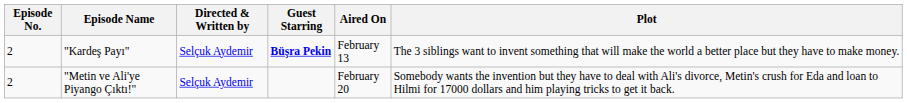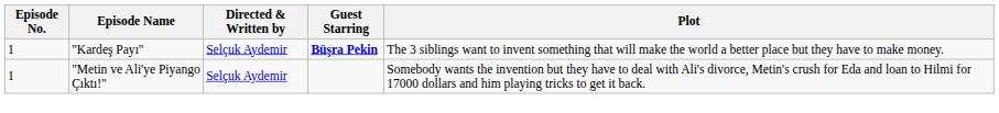- column: Aired On | February 13 | February 20
"Kardeş Payı" | Episode No.: 2 -> 1
"Metin ve Ali'ye Piyango Çıktı!" | Episode No.: 2 -> 1
